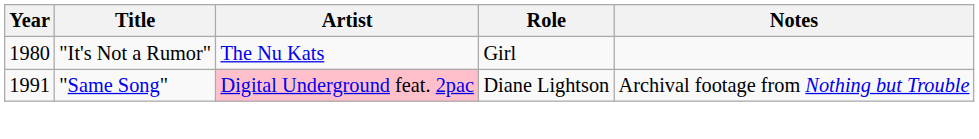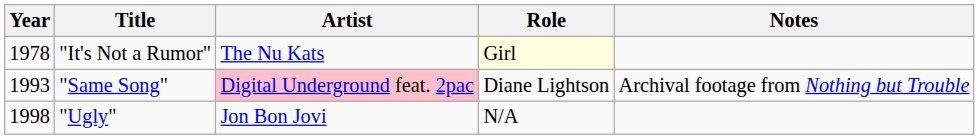"It's Not a Rumor" | Year: 1980 -> 1978
"It's Not a Rumor" | Role: no background -> lightyellow background
"Same Song" | Year: 1991 -> 1993
+ row: 1998 | "Ugly" | Jon Bon Jovi | N/A
